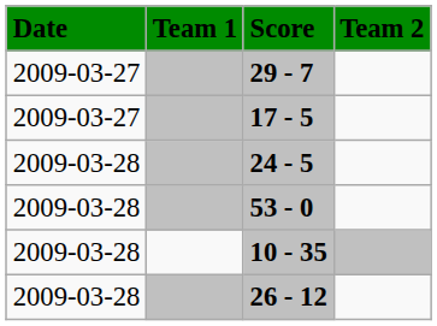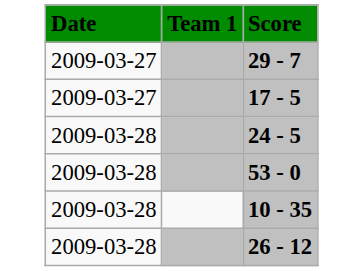- column: Team 2
